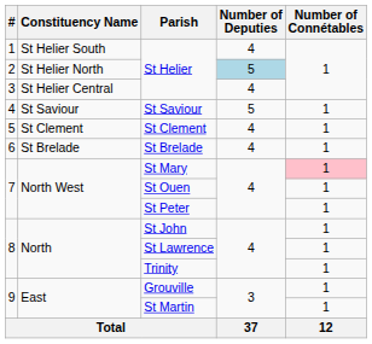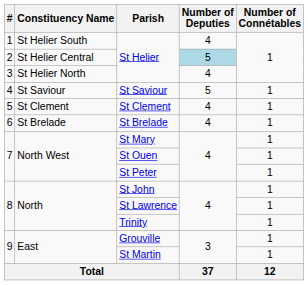2 / St Helier | Constituency Name: St Helier North -> St Helier Central
3 / St Helier | Constituency Name: St Helier Central -> St Helier North
St Mary | Number of Connétables: pink background -> no background
